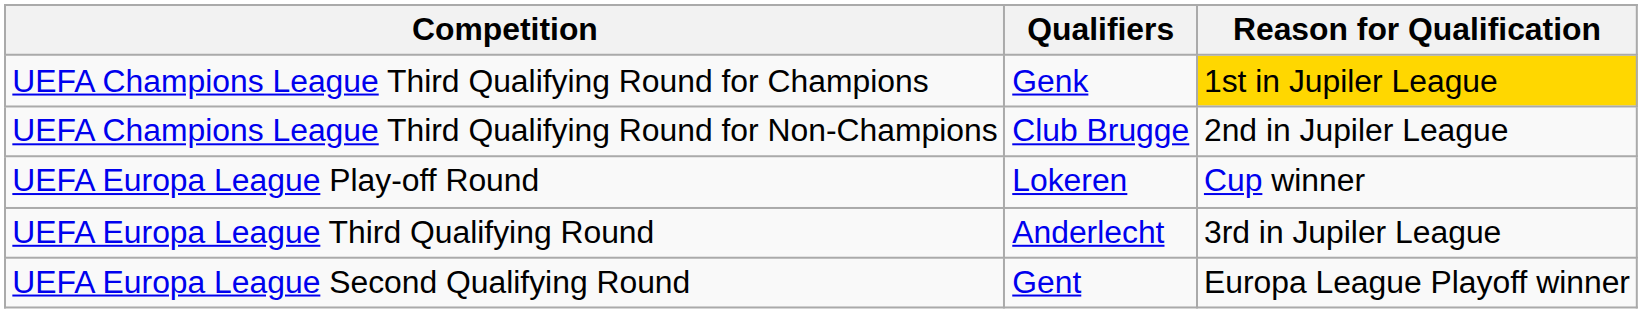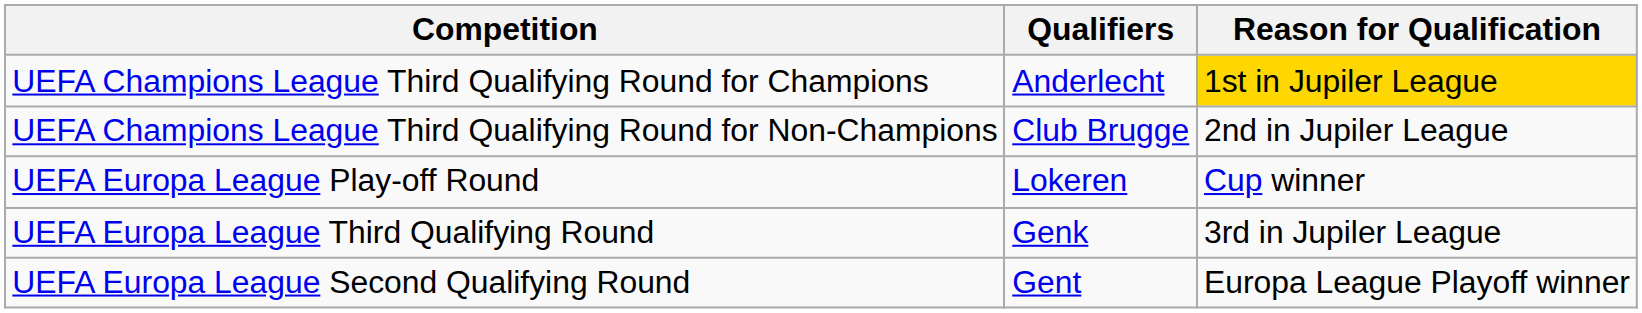UEFA Champions League Third Qualifying Round for Champions | Qualifiers: Genk -> Anderlecht
UEFA Europa League Third Qualifying Round | Qualifiers: Anderlecht -> Genk
